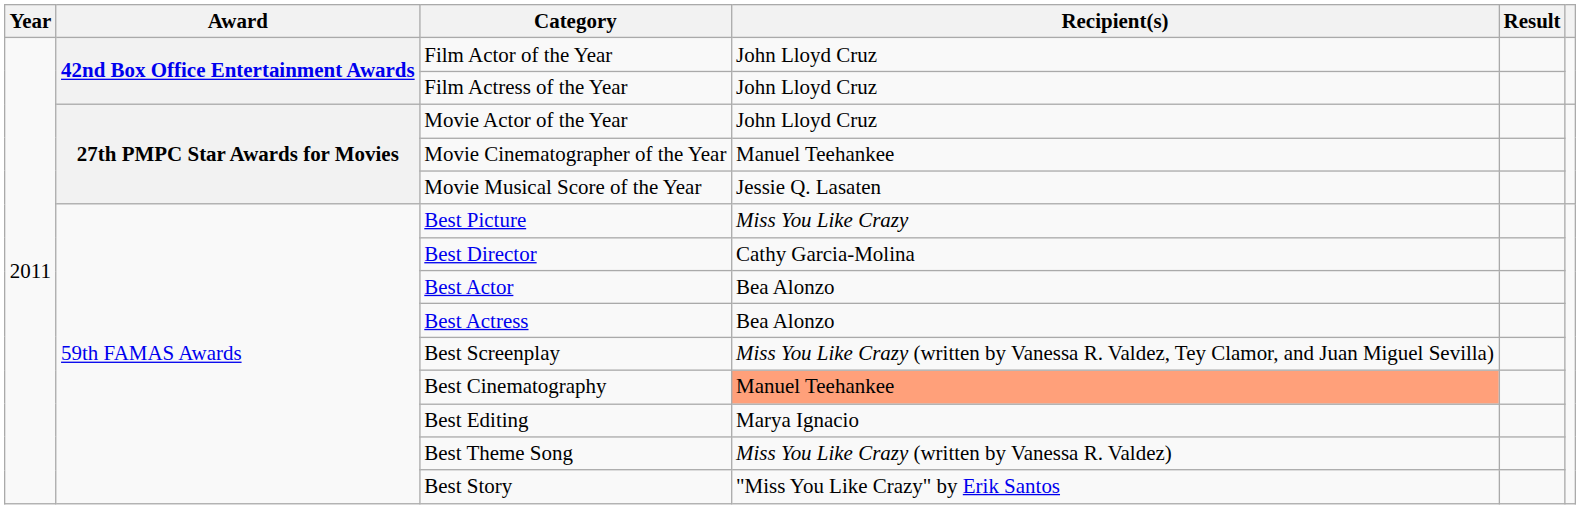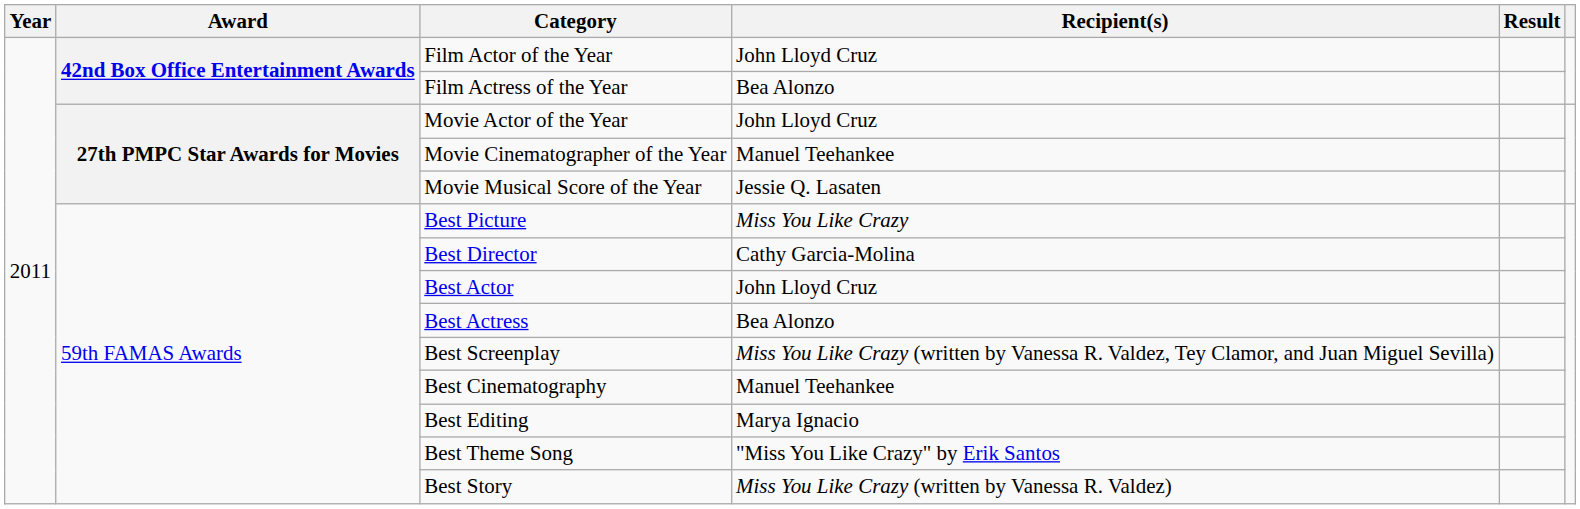Film Actress of the Year | Recipient(s): John Lloyd Cruz -> Bea Alonzo
Best Actor | Recipient(s): Bea Alonzo -> John Lloyd Cruz
Best Cinematography | Recipient(s): lightsalmon background -> no background
Best Theme Song | Recipient(s): Miss You Like Crazy (written by Vanessa R. Valdez) -> "Miss You Like Crazy" by Erik Santos
Best Story | Recipient(s): "Miss You Like Crazy" by Erik Santos -> Miss You Like Crazy (written by Vanessa R. Valdez)
